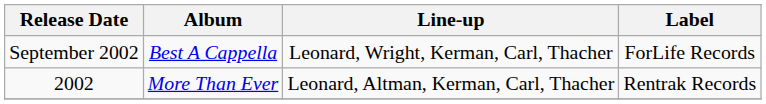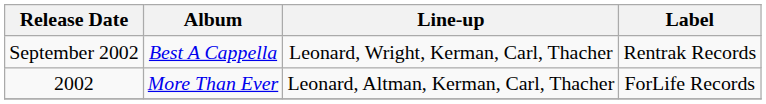September 2002 | Label: ForLife Records -> Rentrak Records
2002 | Label: Rentrak Records -> ForLife Records
